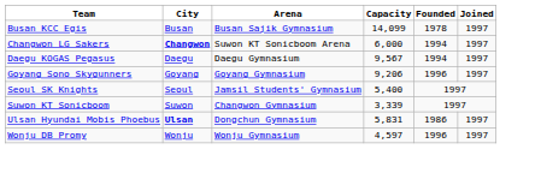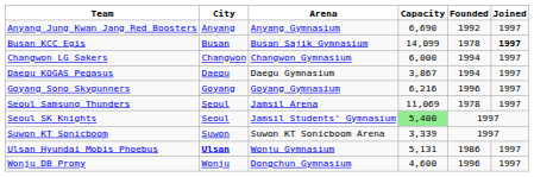+ row: Anyang Jung Kwan Jang Red Boosters | Anyang | Anyang Gymnasium | 6,690 | 1992 | 1997
Busan KCC Egis | Joined: normal -> bold
Changwon LG Sakers | City: bold -> normal
Changwon LG Sakers | Arena: Suwon KT Sonicboom Arena -> Changwon Gymnasium
Daegu KOGAS Pegasus | Capacity: 9,567 -> 3,867
Goyang Sono Skygunners | Capacity: 9,206 -> 6,216
+ row: Seoul Samsung Thunders | Seoul | Jamsil Arena | 11,069 | 1978 | 1997
Seoul SK Knights | Capacity: no background -> lightgreen background
Suwon KT Sonicboom | Arena: Changwon Gymnasium -> Suwon KT Sonicboom Arena
Ulsan Hyundai Mobis Phoebus | Arena: Dongchun Gymnasium -> Wonju Gymnasium
Ulsan Hyundai Mobis Phoebus | Capacity: 5,831 -> 5,131
Wonju DB Promy | Arena: Wonju Gymnasium -> Dongchun Gymnasium
Wonju DB Promy | Capacity: 4,597 -> 4,600
